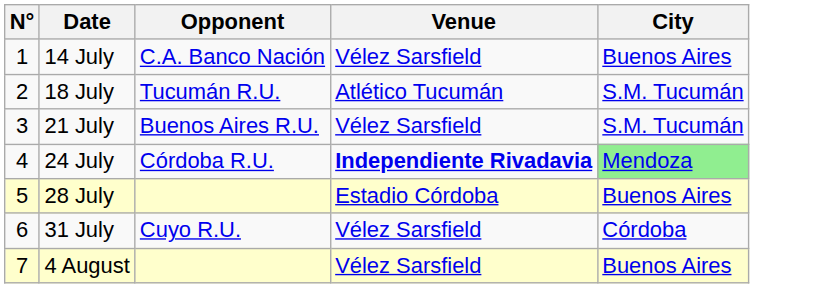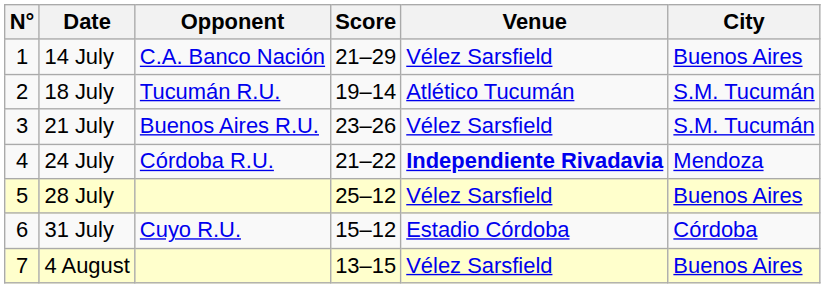+ column: Score | 21–29 | 19–14 | 23–26 | 21–22 | 25–12 | 15–12 | 13–15
24 July | City: lightgreen background -> no background
28 July | Venue: Estadio Córdoba -> Vélez Sarsfield
31 July | Venue: Vélez Sarsfield -> Estadio Córdoba
